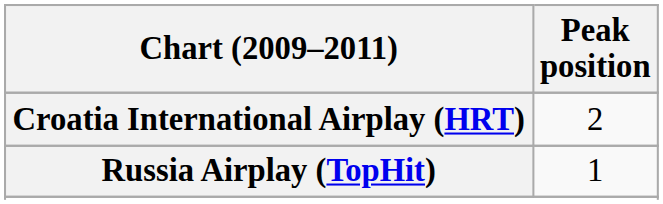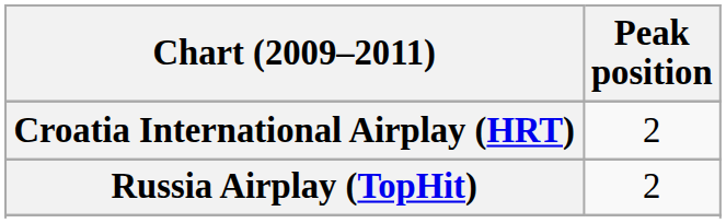Russia Airplay (TopHit) | Peak position: 1 -> 2
